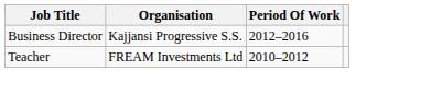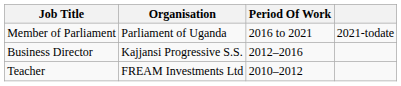+ row: Member of Parliament | Parliament of Uganda | 2016 to 2021 | 2021-todate
